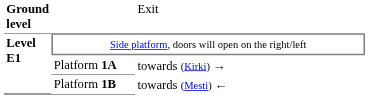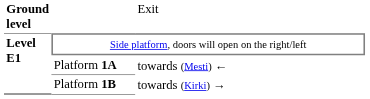Platform 1Α | column 3: towards (Kirki) → -> towards (Mesti) ←
Platform 1Β | column 3: towards (Mesti) ← -> towards (Kirki) →
